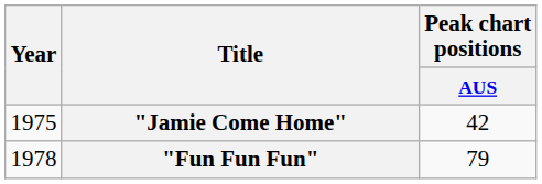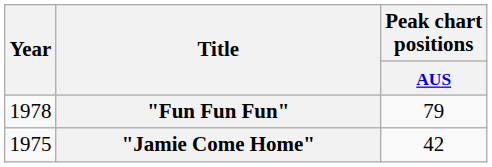rows swapped: "Jamie Come Home" <-> "Fun Fun Fun"
